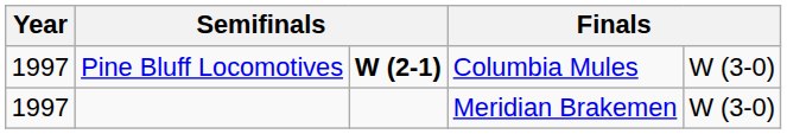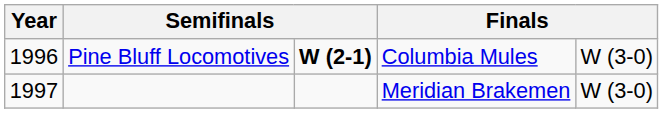Pine Bluff Locomotives | Year: 1997 -> 1996
